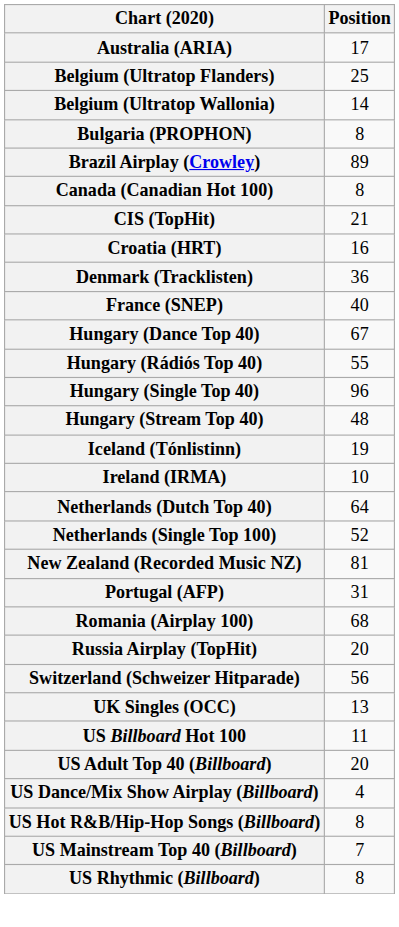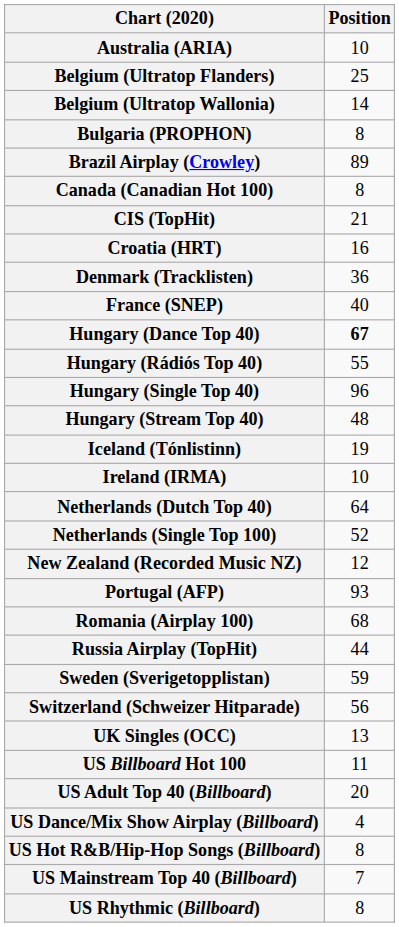Australia (ARIA) | Position: 17 -> 10
Hungary (Dance Top 40) | Position: normal -> bold
New Zealand (Recorded Music NZ) | Position: 81 -> 12
Portugal (AFP) | Position: 31 -> 93
Russia Airplay (TopHit) | Position: 20 -> 44
+ row: Sweden (Sverigetopplistan) | 59
